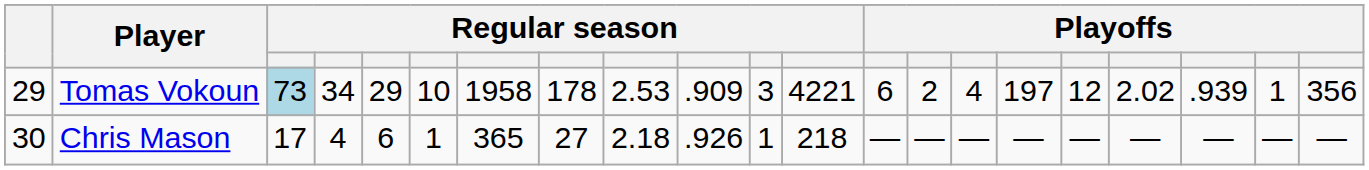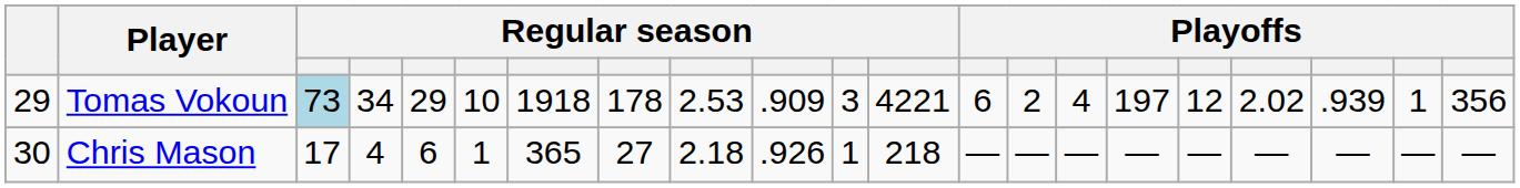Tomas Vokoun | column 7: 1958 -> 1918
